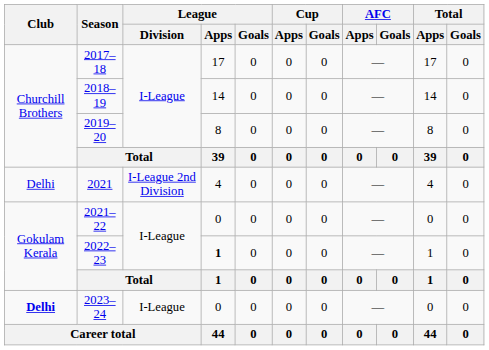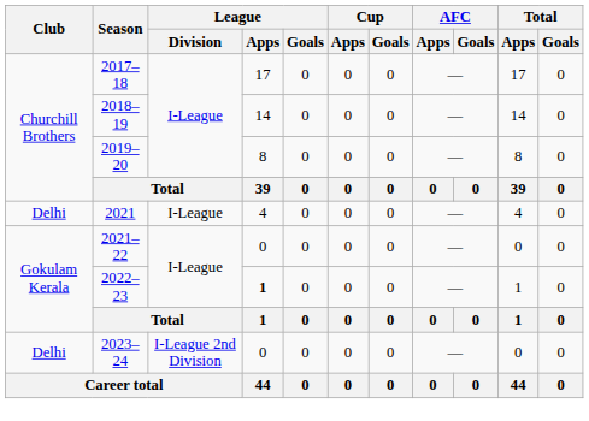2021 | League / Division: I-League 2nd Division -> I-League
2023–24 | Club: bold -> normal
2023–24 | League / Division: I-League -> I-League 2nd Division
